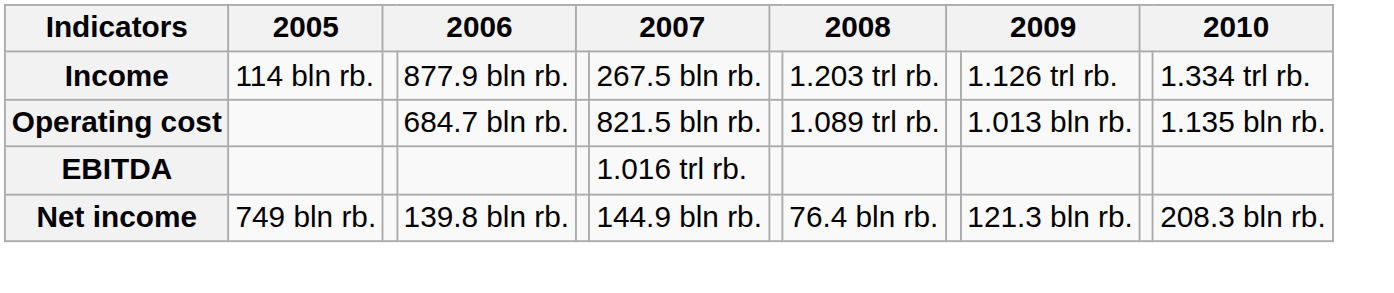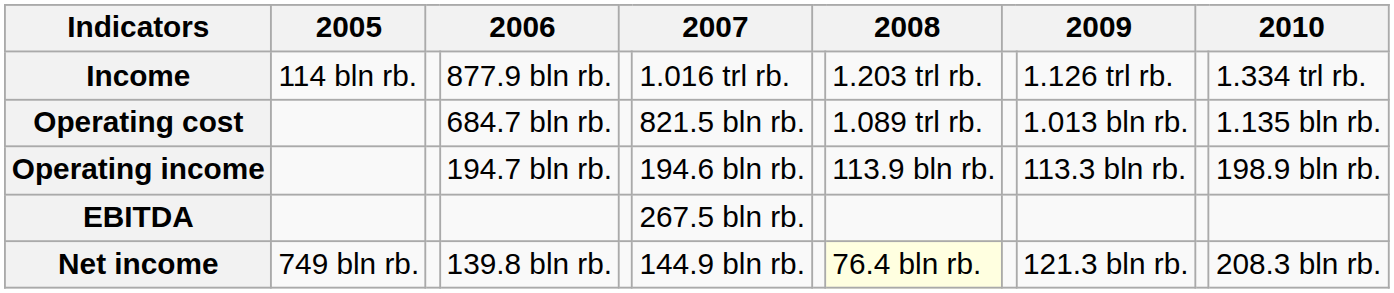Income | column 6: 267.5 bln rb. -> 1.016 trl rb.
+ row: Operating income | 194.7 bln rb. | 194.6 bln rb. | 113.9 bln rb. | 113.3 bln rb. | 198.9 bln rb.
EBITDA | column 6: 1.016 trl rb. -> 267.5 bln rb.
Net income | column 8: no background -> lightyellow background
